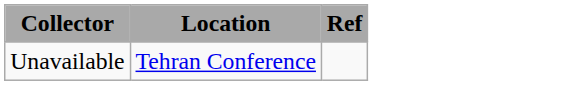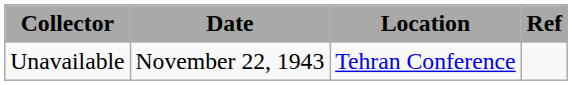+ column: Date | November 22, 1943
